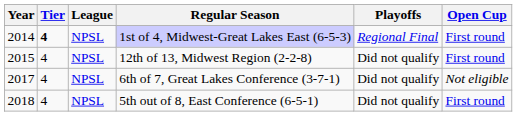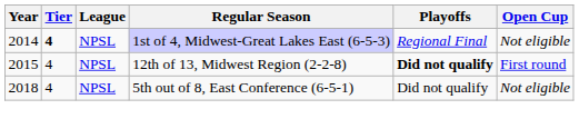1st of 4, Midwest-Great Lakes East (6-5-3) | Open Cup: First round -> Not eligible
12th of 13, Midwest Region (2-2-8) | Playoffs: normal -> bold
- row: 2017 | 4 | NPSL | 6th of 7, Great Lakes Conference (3-7-1) | Did not qualify | Not eligible
5th out of 8, East Conference (6-5-1) | Open Cup: First round -> Not eligible
